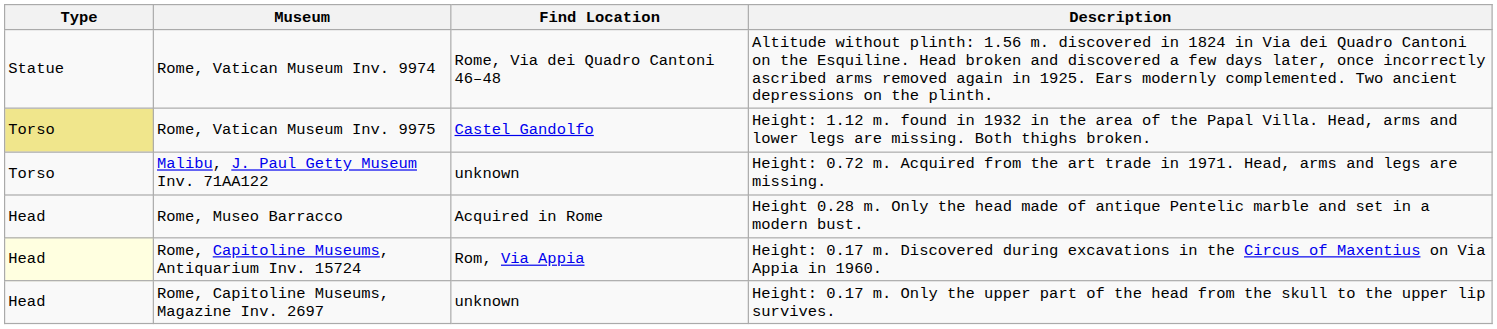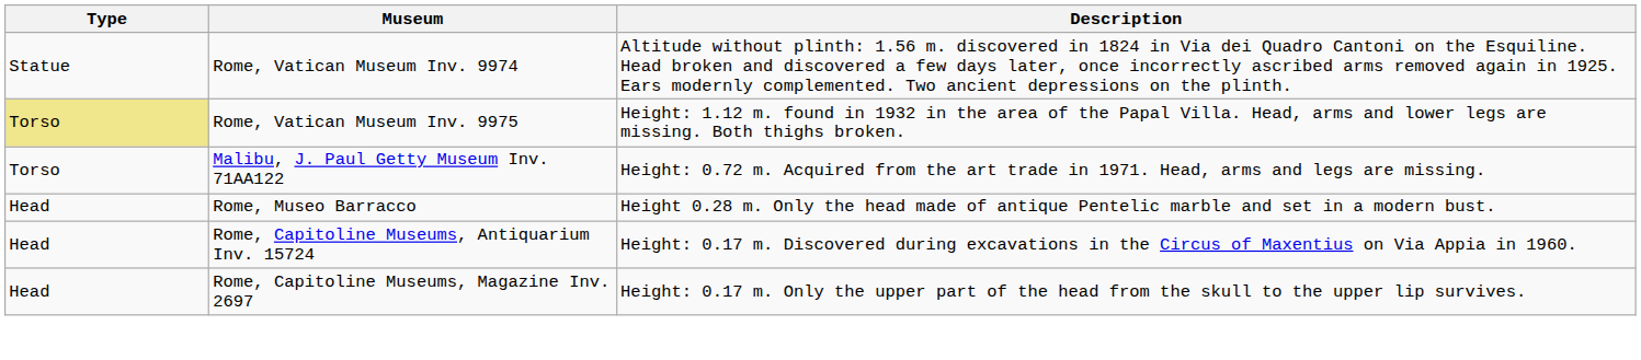- column: Find Location | Rome, Via dei Quadro Cantoni 46–48 | Castel Gandolfo | unknown | Acquired in Rome | Rom, Via Appia | unknown
Rome, Capitoline Museums, Antiquarium Inv. 15724 | Type: lightyellow background -> no background
